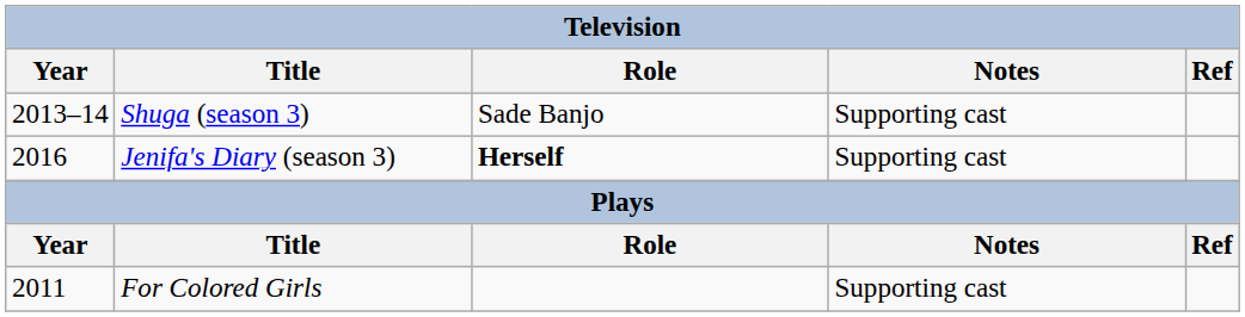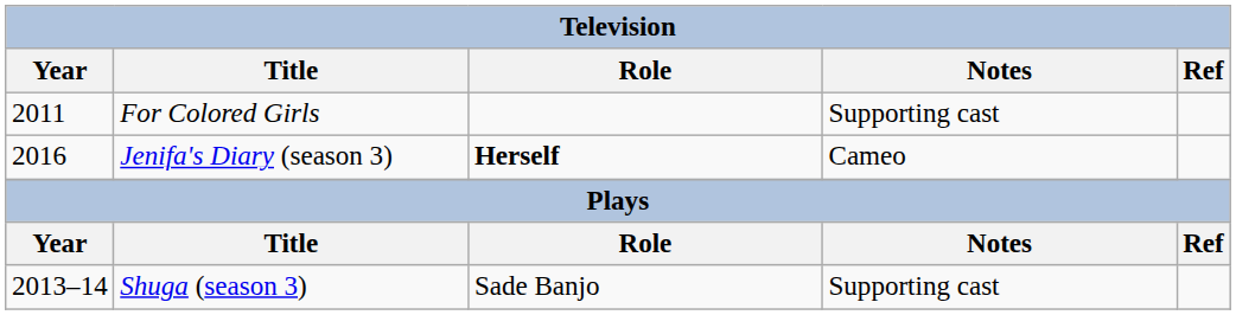rows swapped: Shuga (season 3) <-> For Colored Girls
Jenifa's Diary (season 3) | Notes: Supporting cast -> Cameo
